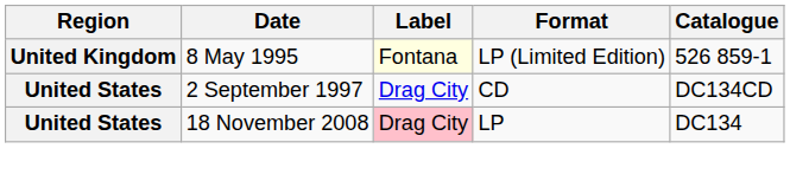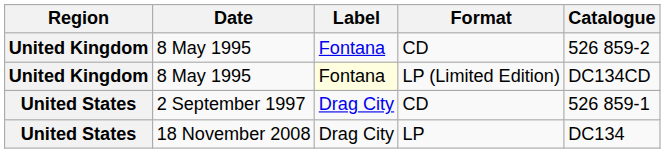+ row: United Kingdom | 8 May 1995 | Fontana | CD | 526 859-2
8 May 1995 / LP (Limited Edition) | Catalogue: 526 859-1 -> DC134CD
2 September 1997 | Catalogue: DC134CD -> 526 859-1
18 November 2008 | Label: pink background -> no background
